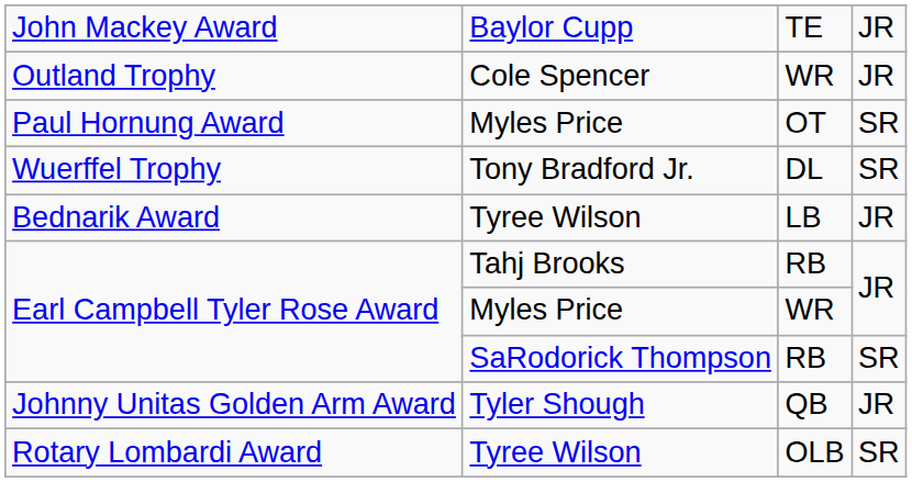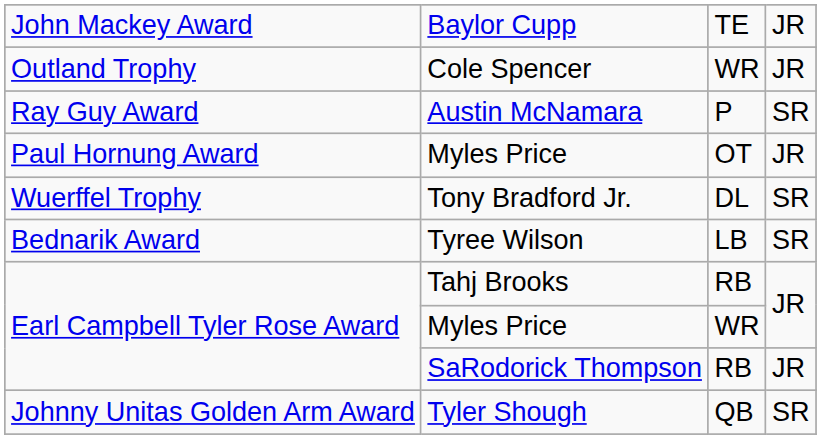+ row: Ray Guy Award | Austin McNamara | P | SR
Paul Hornung Award | column 4: SR -> JR
Bednarik Award | column 4: JR -> SR
Earl Campbell Tyler Rose Award / SaRodorick Thompson | column 4: SR -> JR
Johnny Unitas Golden Arm Award | column 4: JR -> SR
- row: Rotary Lombardi Award | Tyree Wilson | OLB | SR
